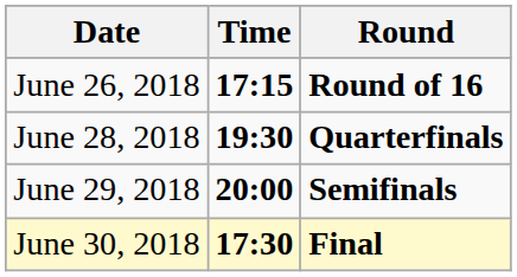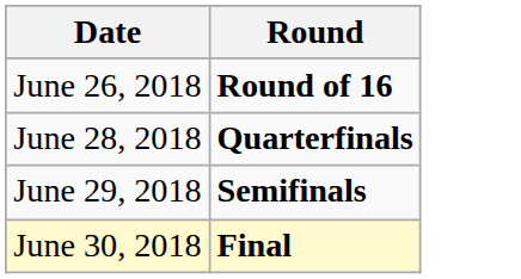- column: Time | 17:15 | 19:30 | 20:00 | 17:30
